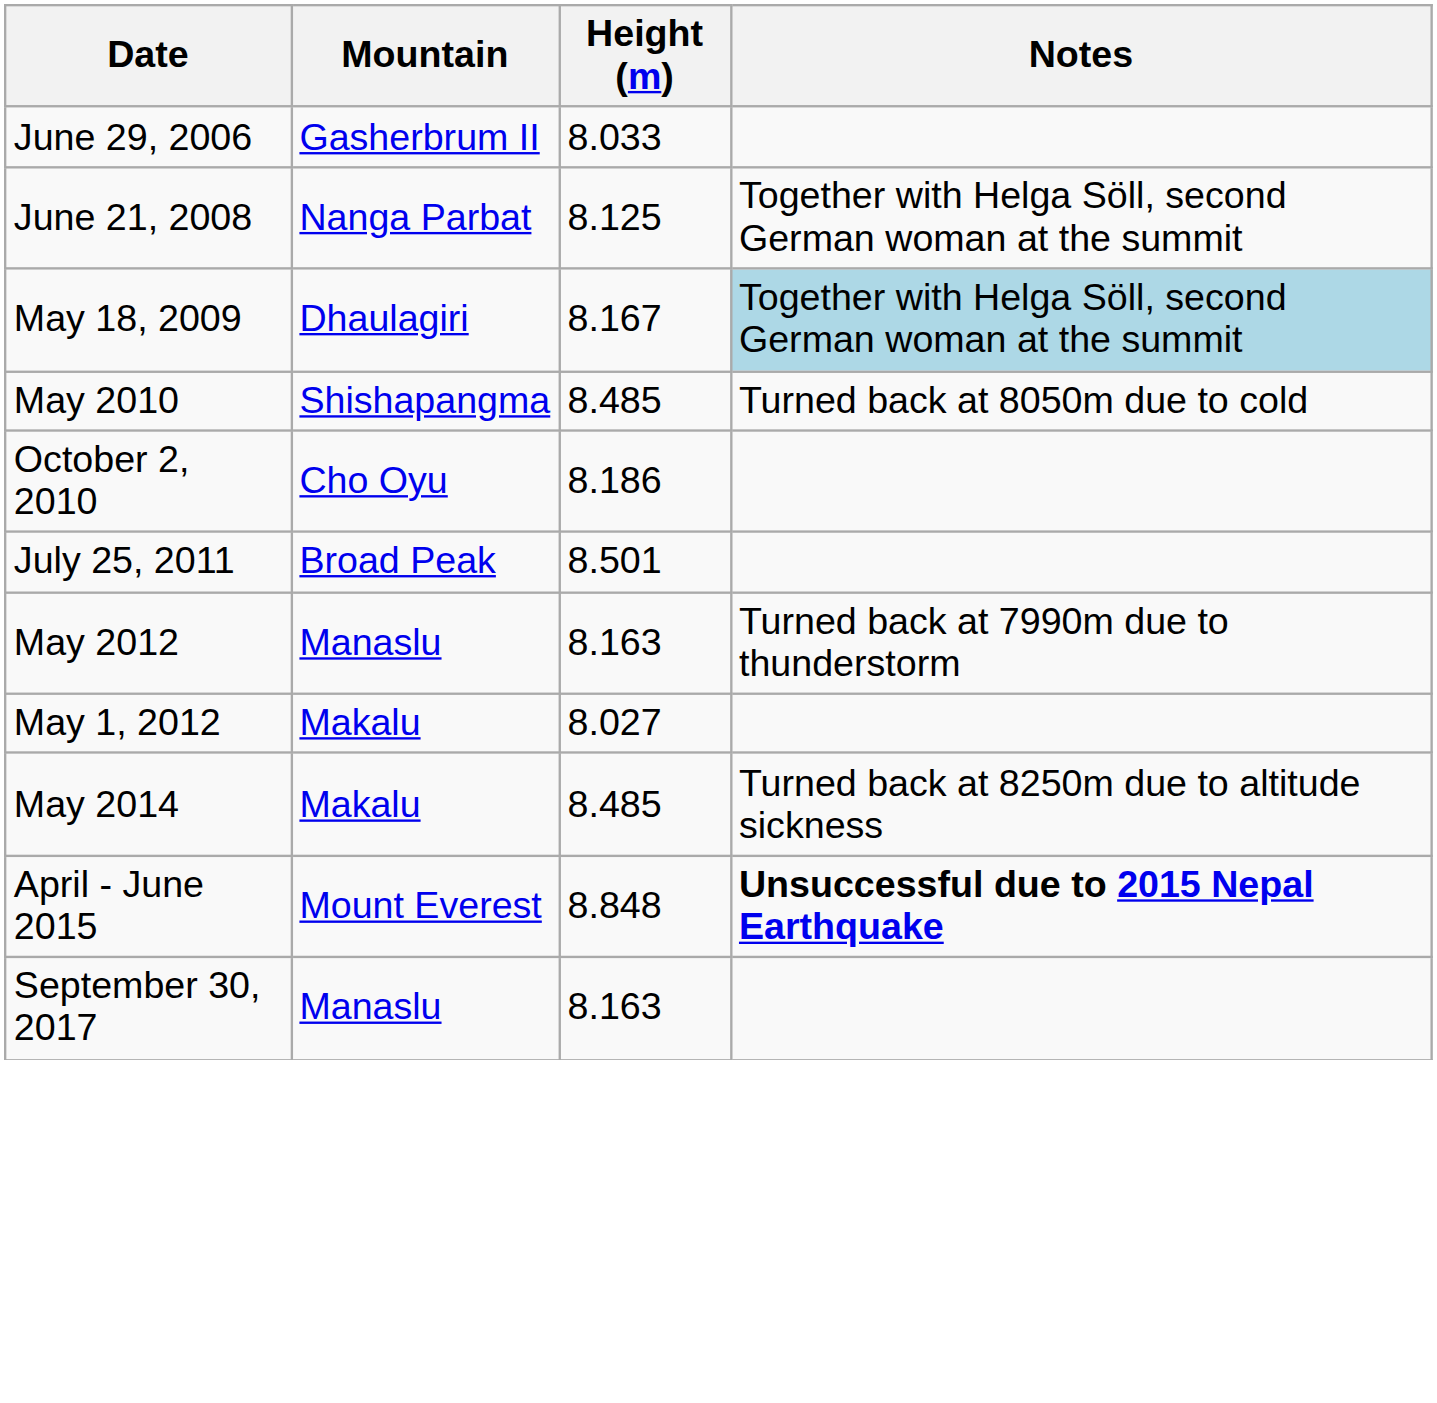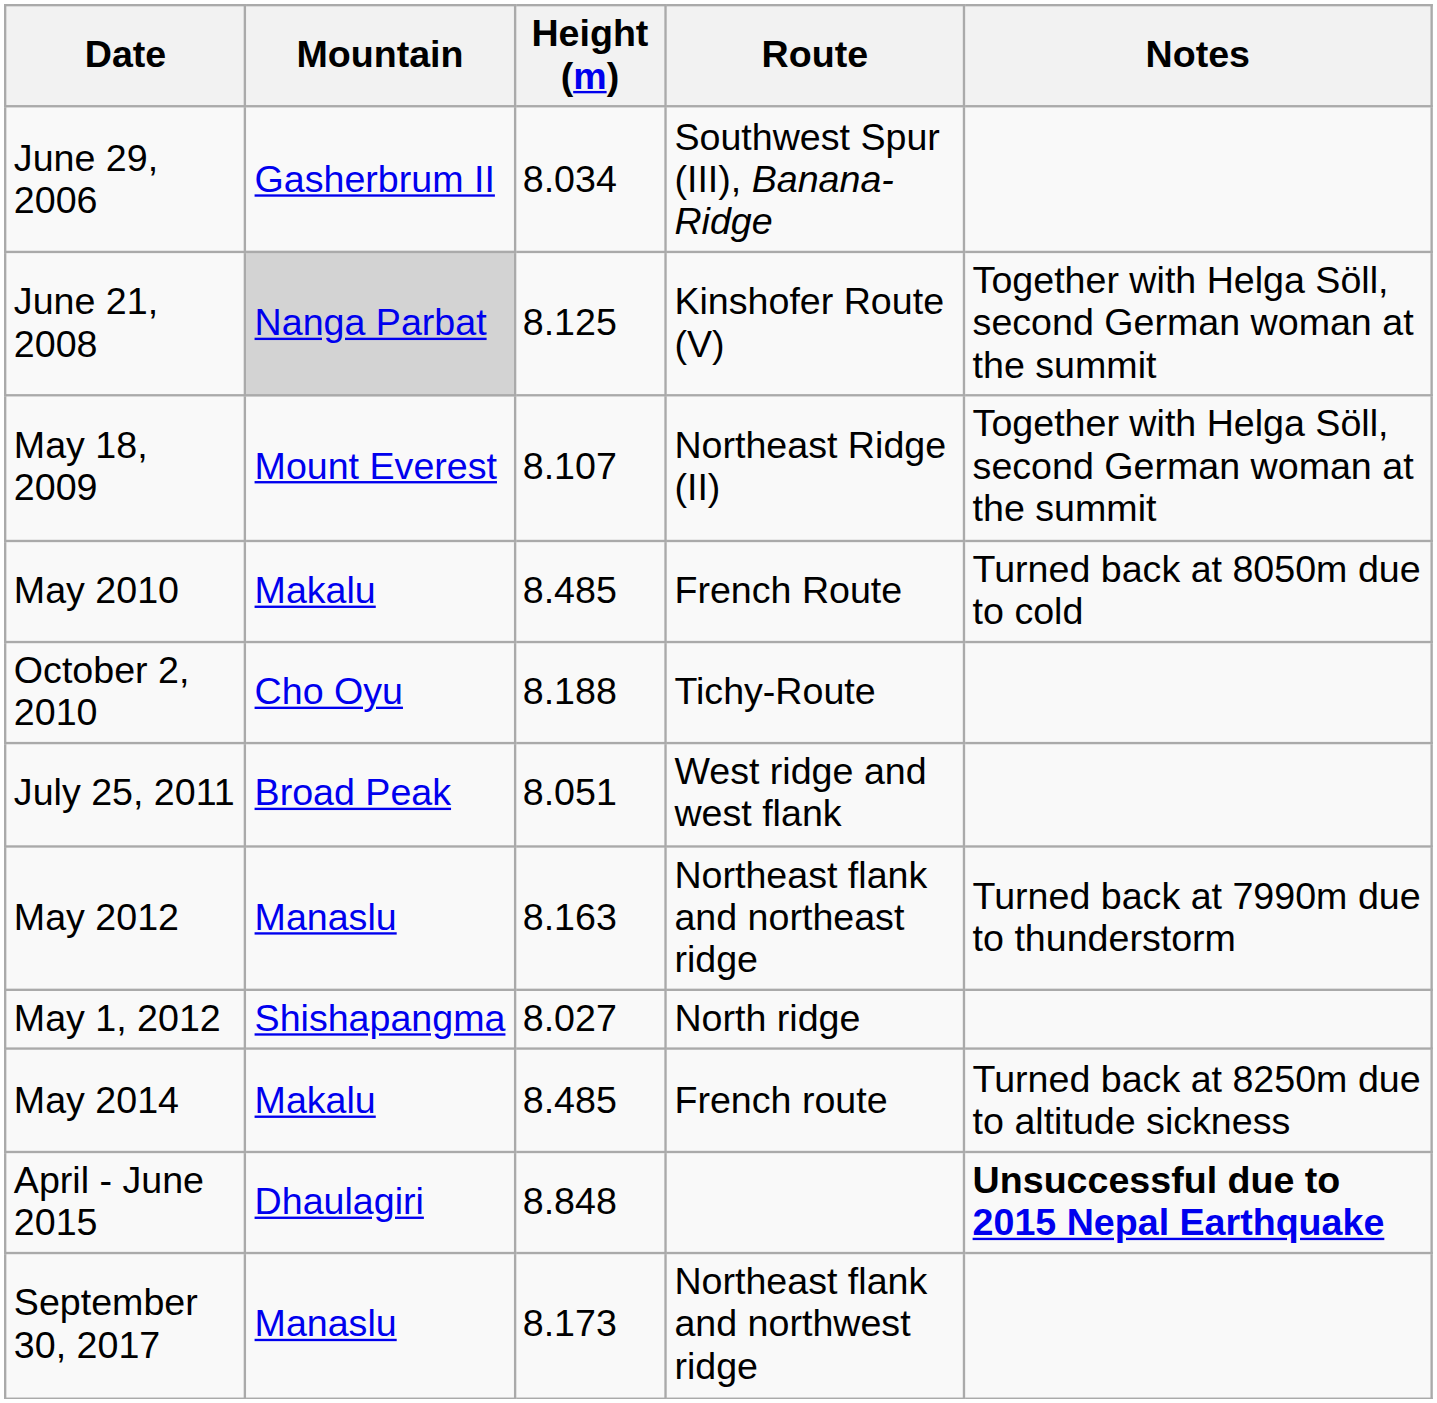+ column: Route | Southwest Spur (III), Banana-Ridge | Kinshofer Route (V) | Northeast Ridge (II) | French Route | Tichy-Route | West ridge and west flank | Northeast flank and northeast ridge | North ridge | French route | Northeast flank and northwest ridge
June 29, 2006 | Height (m): 8.033 -> 8.034
June 21, 2008 | Mountain: no background -> lightgrey background
May 18, 2009 | Mountain: Dhaulagiri -> Mount Everest
May 18, 2009 | Height (m): 8.167 -> 8.107
May 18, 2009 | Notes: lightblue background -> no background
May 2010 | Mountain: Shishapangma -> Makalu
October 2, 2010 | Height (m): 8.186 -> 8.188
July 25, 2011 | Height (m): 8.501 -> 8.051
May 1, 2012 | Mountain: Makalu -> Shishapangma
April - June 2015 | Mountain: Mount Everest -> Dhaulagiri
September 30, 2017 | Height (m): 8.163 -> 8.173
